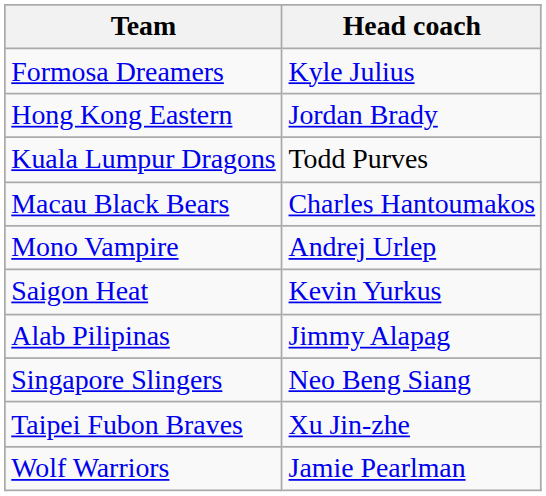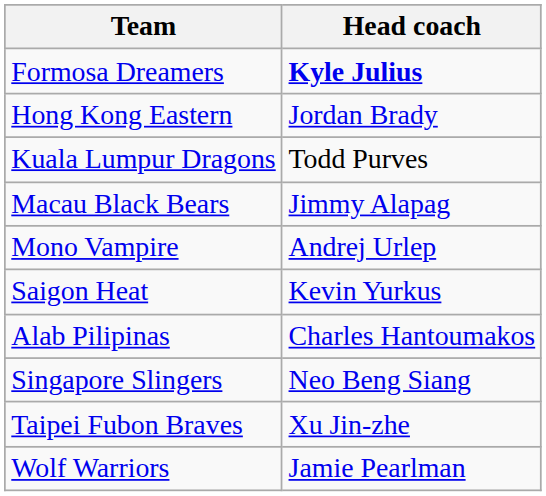Formosa Dreamers | Head coach: normal -> bold
Macau Black Bears | Head coach: Charles Hantoumakos -> Jimmy Alapag
Alab Pilipinas | Head coach: Jimmy Alapag -> Charles Hantoumakos
